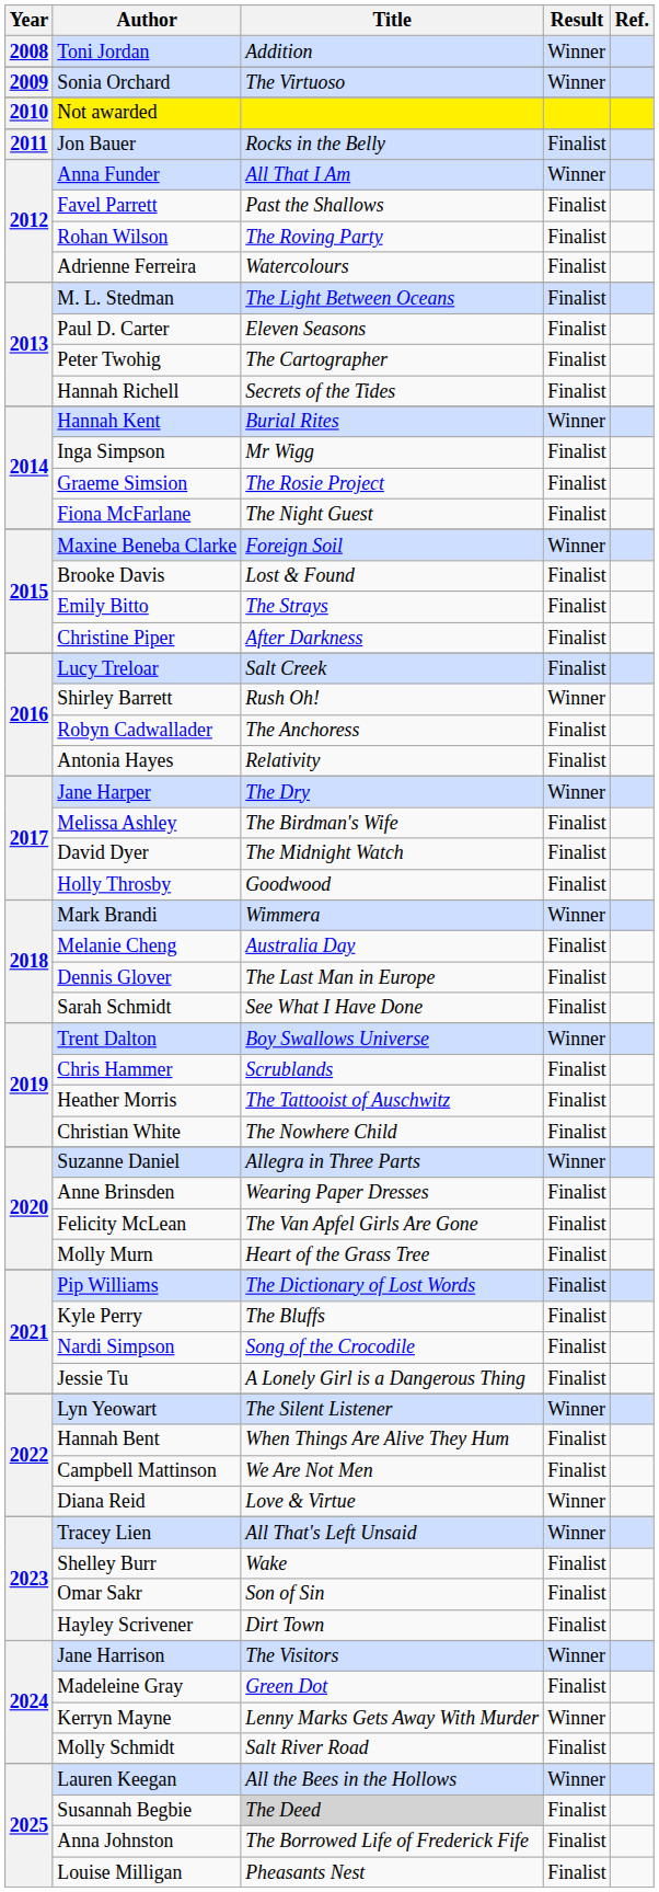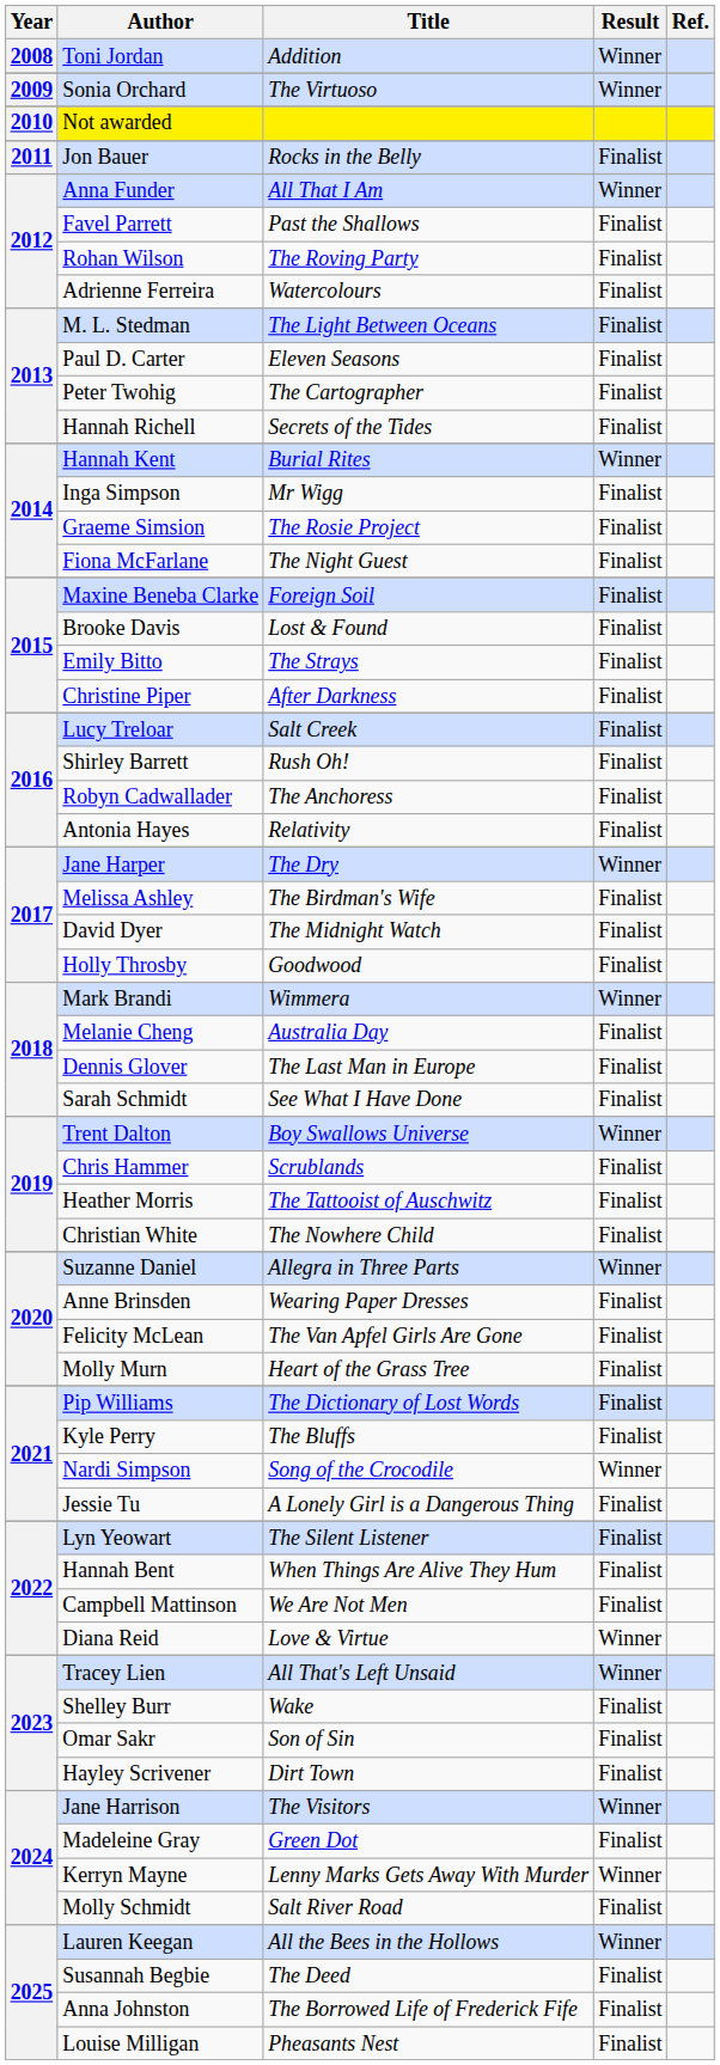Maxine Beneba Clarke | Result: Winner -> Finalist
Shirley Barrett | Result: Winner -> Finalist
Nardi Simpson | Result: Finalist -> Winner
Lyn Yeowart | Result: Winner -> Finalist
Susannah Begbie | Title: lightgrey background -> no background
